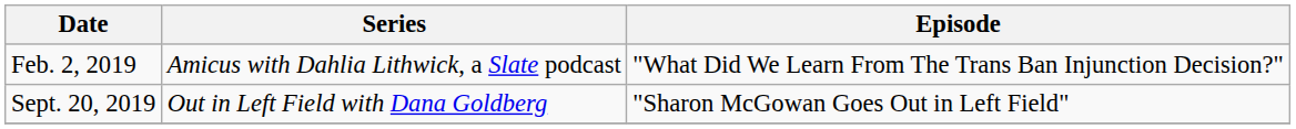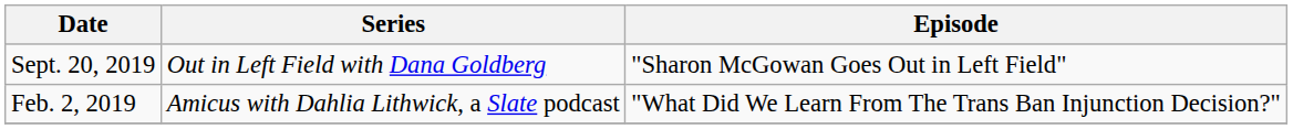rows swapped: Sept. 20, 2019 <-> Feb. 2, 2019
